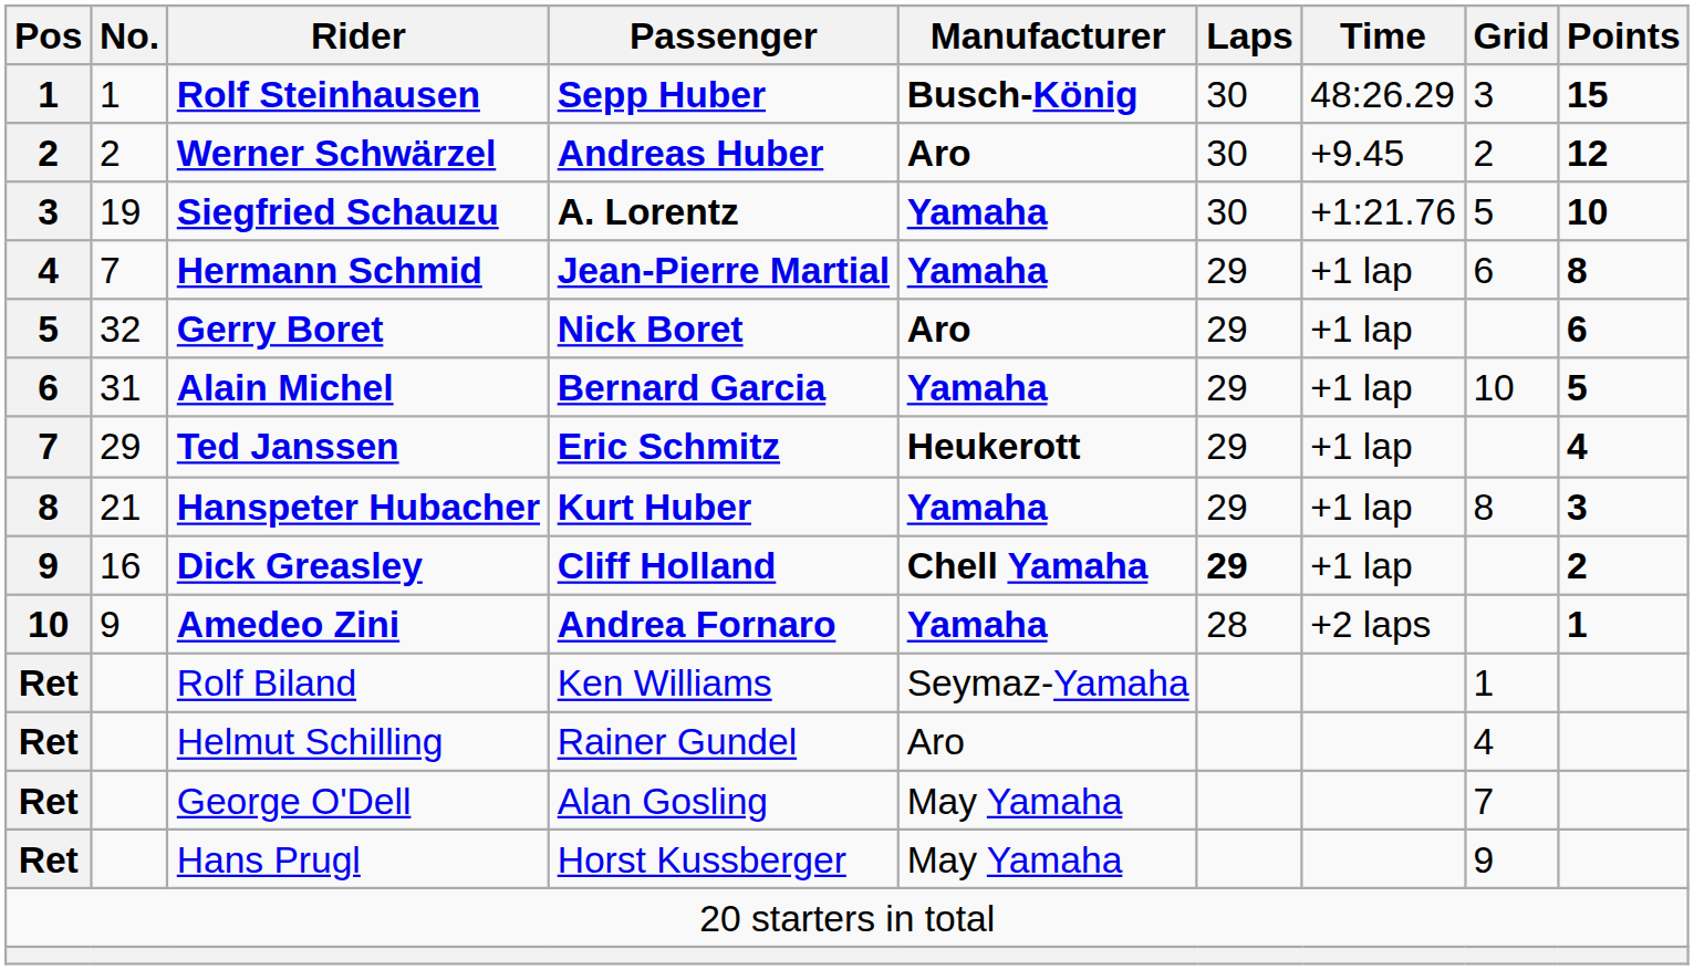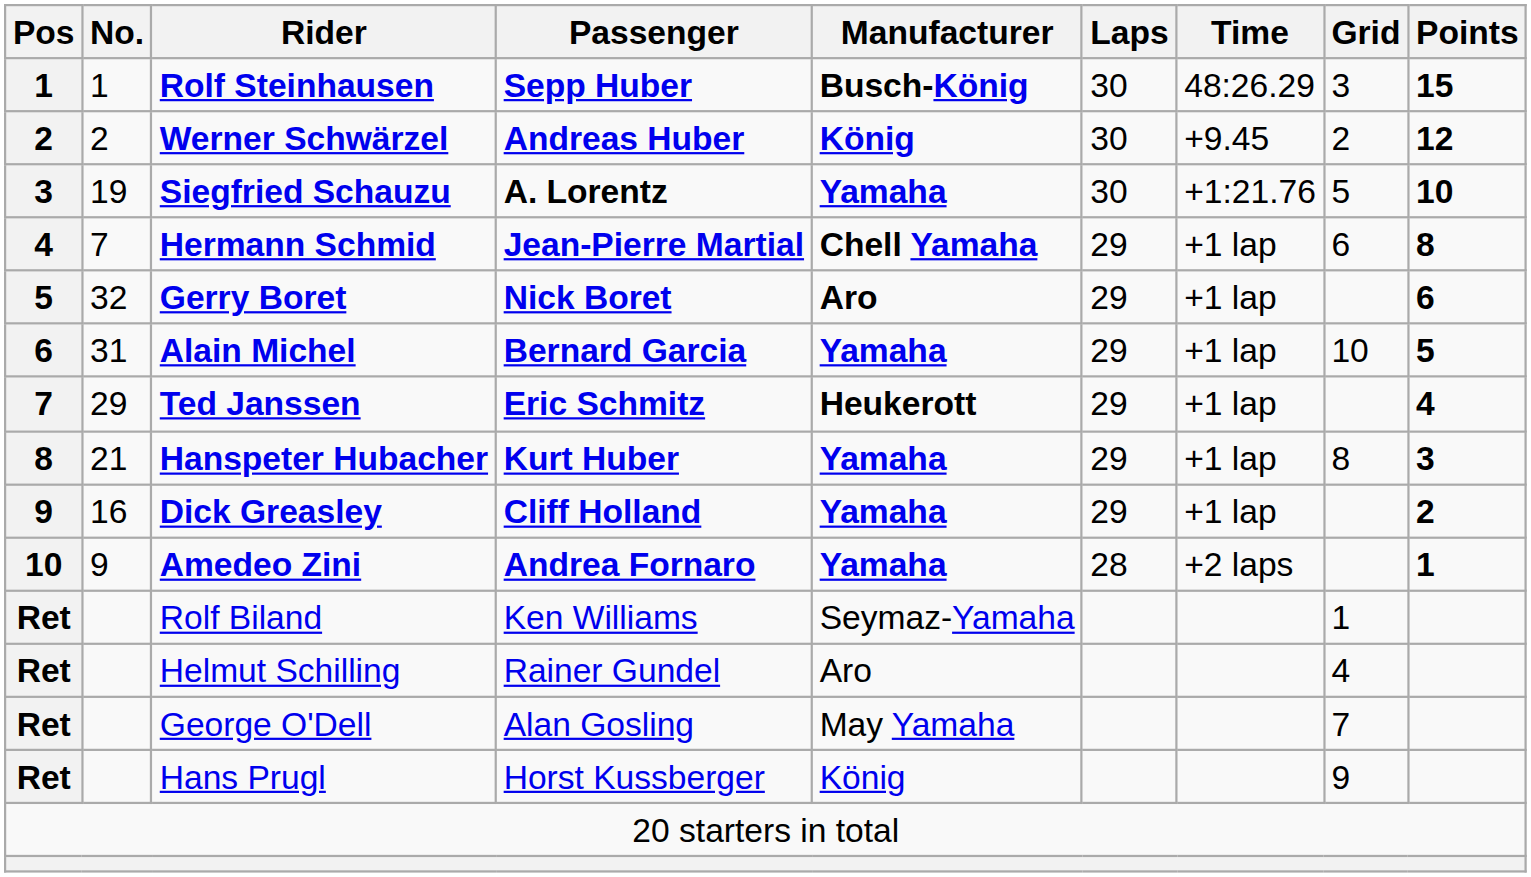Werner Schwärzel | Manufacturer: Aro -> König
Hermann Schmid | Manufacturer: Yamaha -> Chell Yamaha
Dick Greasley | Manufacturer: Chell Yamaha -> Yamaha
Dick Greasley | Laps: bold -> normal
Hans Prugl | Manufacturer: May Yamaha -> König
